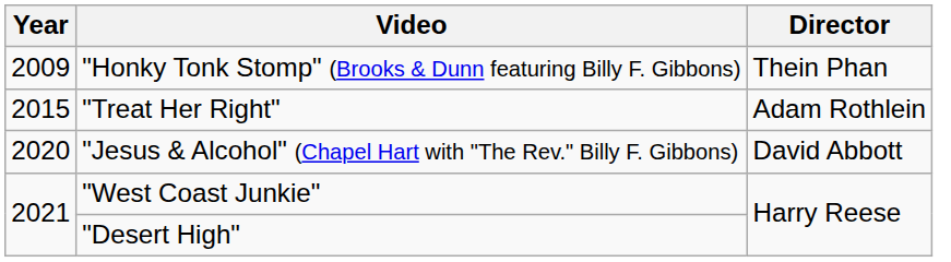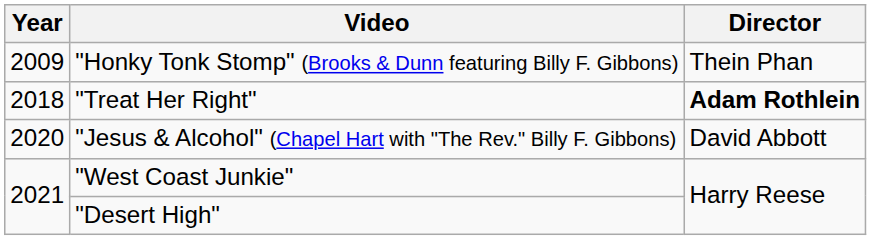"Treat Her Right" | Year: 2015 -> 2018
"Treat Her Right" | Director: normal -> bold
